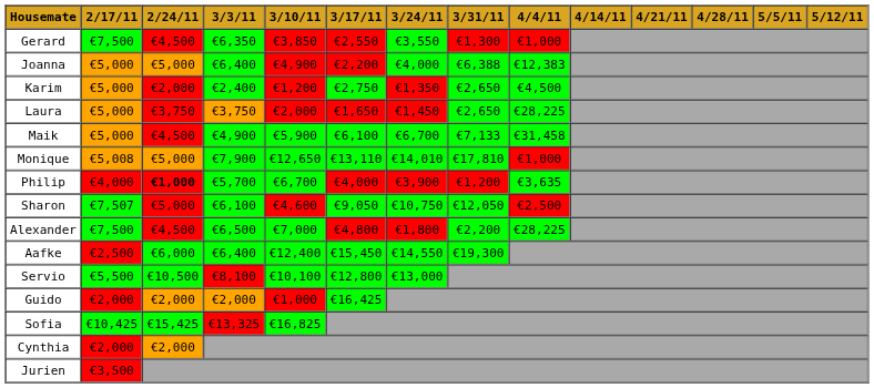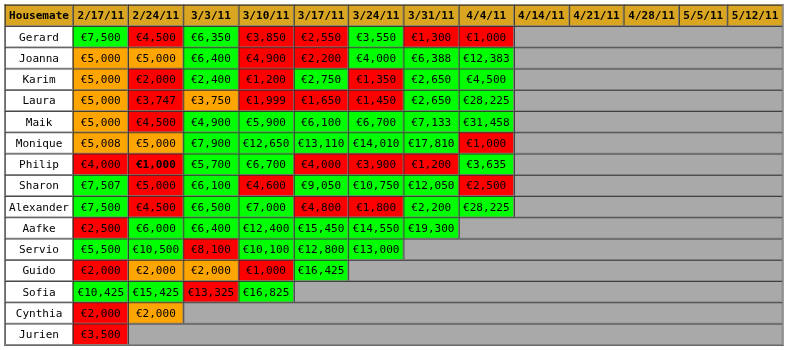Laura | 2/24/11: €3,750 -> €3,747
Laura | 3/10/11: €2,000 -> €1,999
